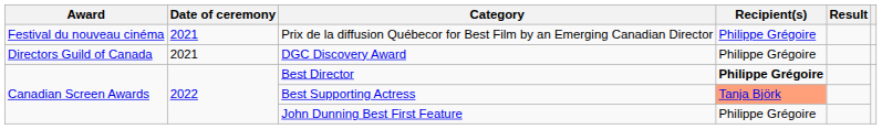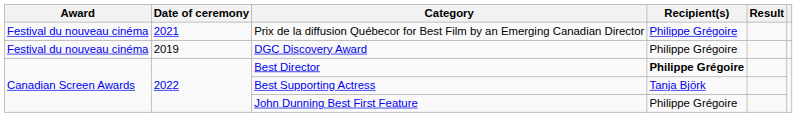DGC Discovery Award | Award: Directors Guild of Canada -> Festival du nouveau cinéma
DGC Discovery Award | Date of ceremony: 2021 -> 2019
Best Supporting Actress | Recipient(s): lightsalmon background -> no background
